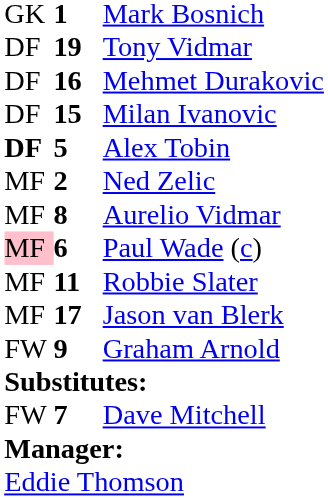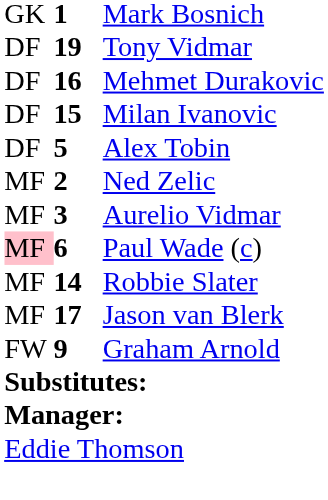Alex Tobin | column 1: bold -> normal
Aurelio Vidmar | column 2: 8 -> 3
Robbie Slater | column 2: 11 -> 14
- row: FW | 7 | Dave Mitchell
